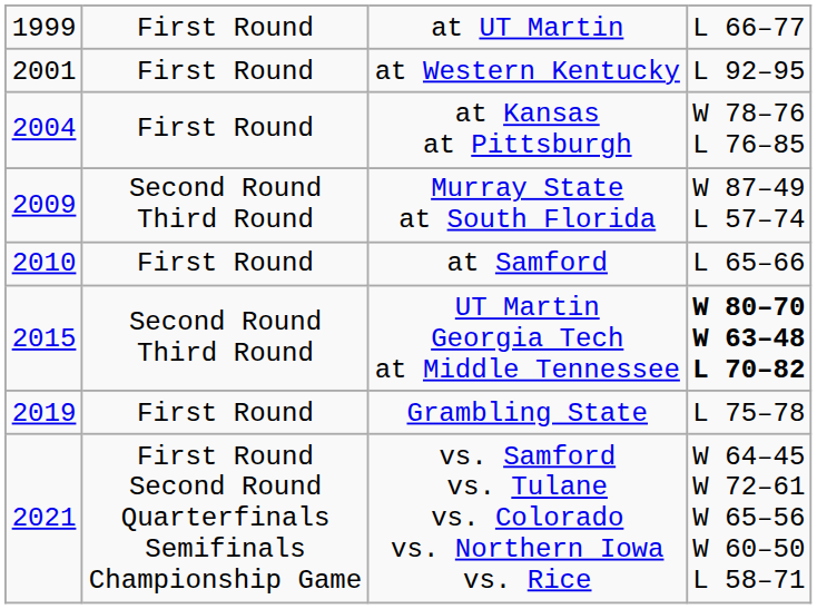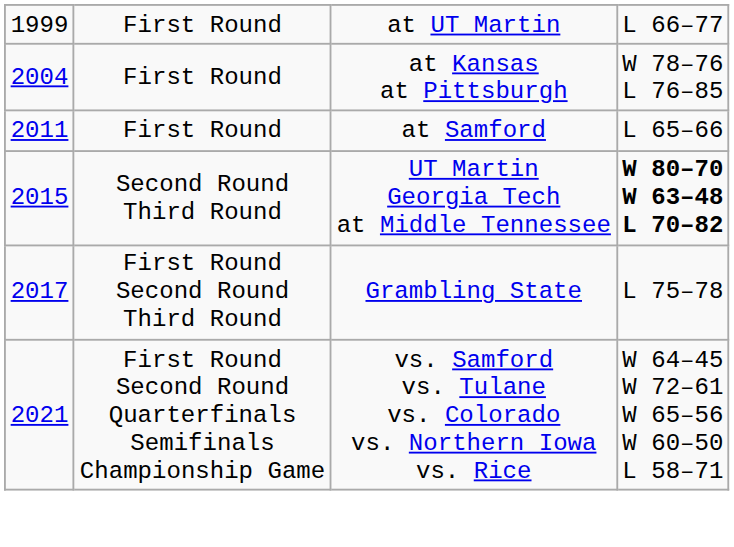- row: 2001 | First Round | at Western Kentucky | L 92–95
- row: 2009 | Second Round Third Round | Murray State at South Florida | W 87–49 L 57–74
at Samford | column 1: 2010 -> 2011
Grambling State | column 1: 2019 -> 2017
Grambling State | column 2: First Round -> First Round Second Round Third Round
